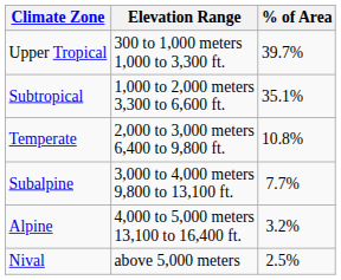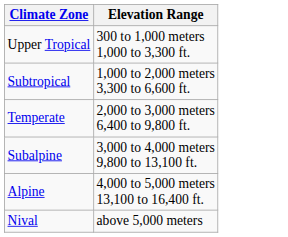- column: % of Area | 39.7% | 35.1% | 10.8% | 7.7% | 3.2% | 2.5%
